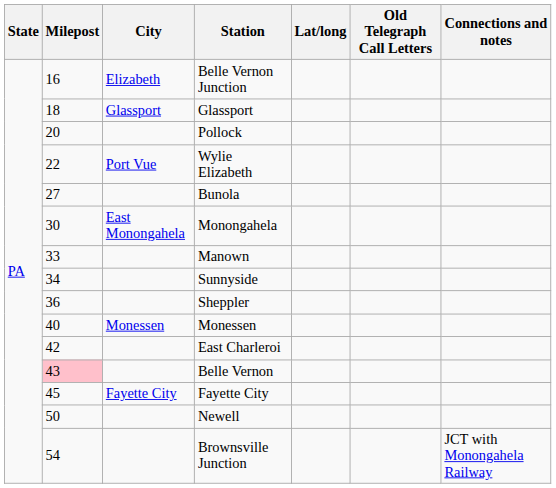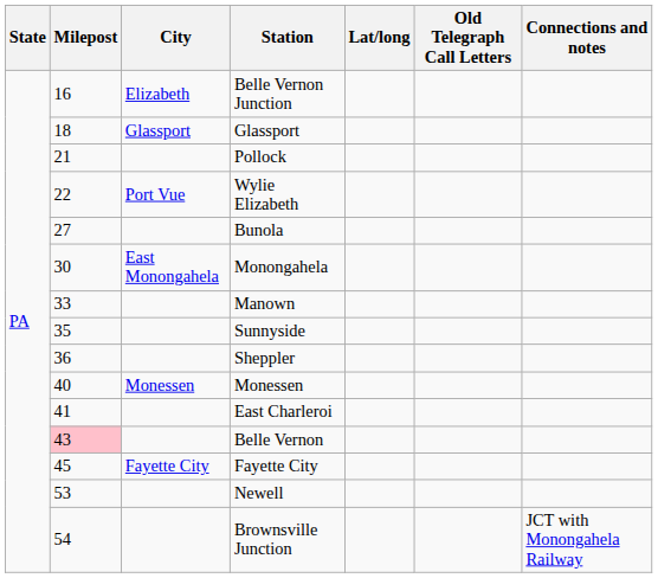Pollock | Milepost: 20 -> 21
Sunnyside | Milepost: 34 -> 35
East Charleroi | Milepost: 42 -> 41
Newell | Milepost: 50 -> 53
